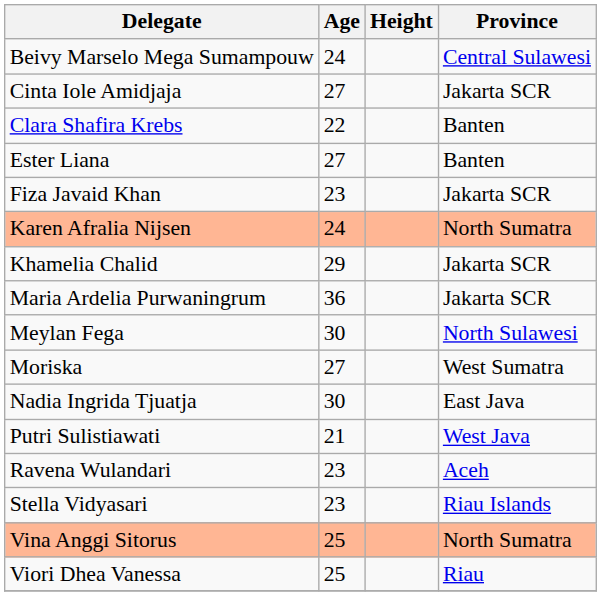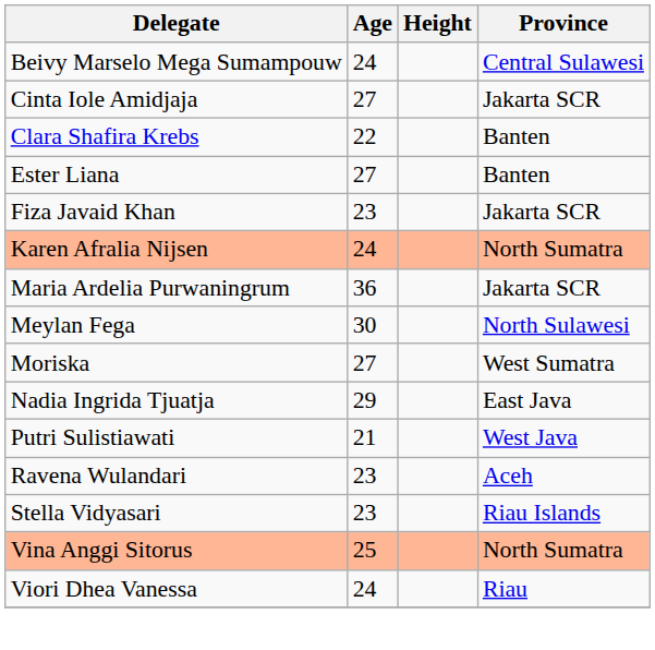- row: Khamelia Chalid | 29 | Jakarta SCR
Nadia Ingrida Tjuatja | Age: 30 -> 29
Viori Dhea Vanessa | Age: 25 -> 24
